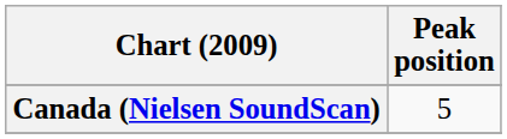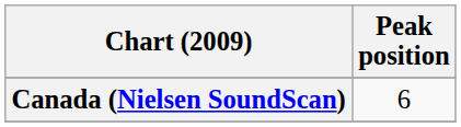Canada (Nielsen SoundScan) | Peak position: 5 -> 6
